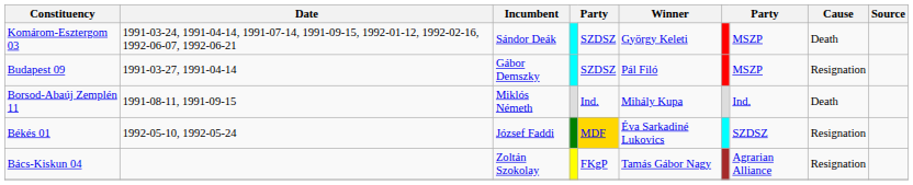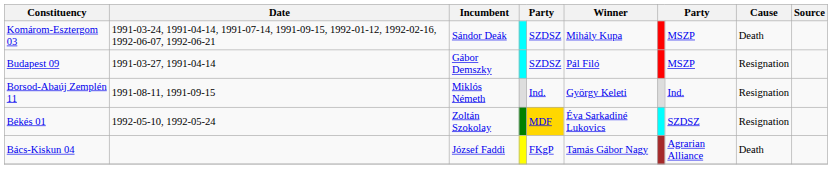Komárom-Esztergom 03 | Winner: György Keleti -> Mihály Kupa
Borsod-Abaúj Zemplén 11 | Winner: Mihály Kupa -> György Keleti
Borsod-Abaúj Zemplén 11 | Cause: Death -> Resignation
Békés 01 | Incumbent: József Faddi -> Zoltán Szokolay
Bács-Kiskun 04 | Incumbent: Zoltán Szokolay -> József Faddi
Bács-Kiskun 04 | Cause: Resignation -> Death
